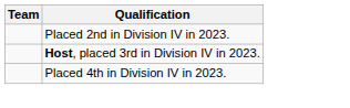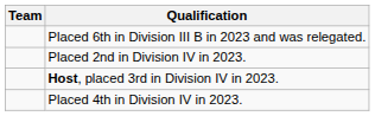+ row: Placed 6th in Division III B in 2023 and was relegated.
